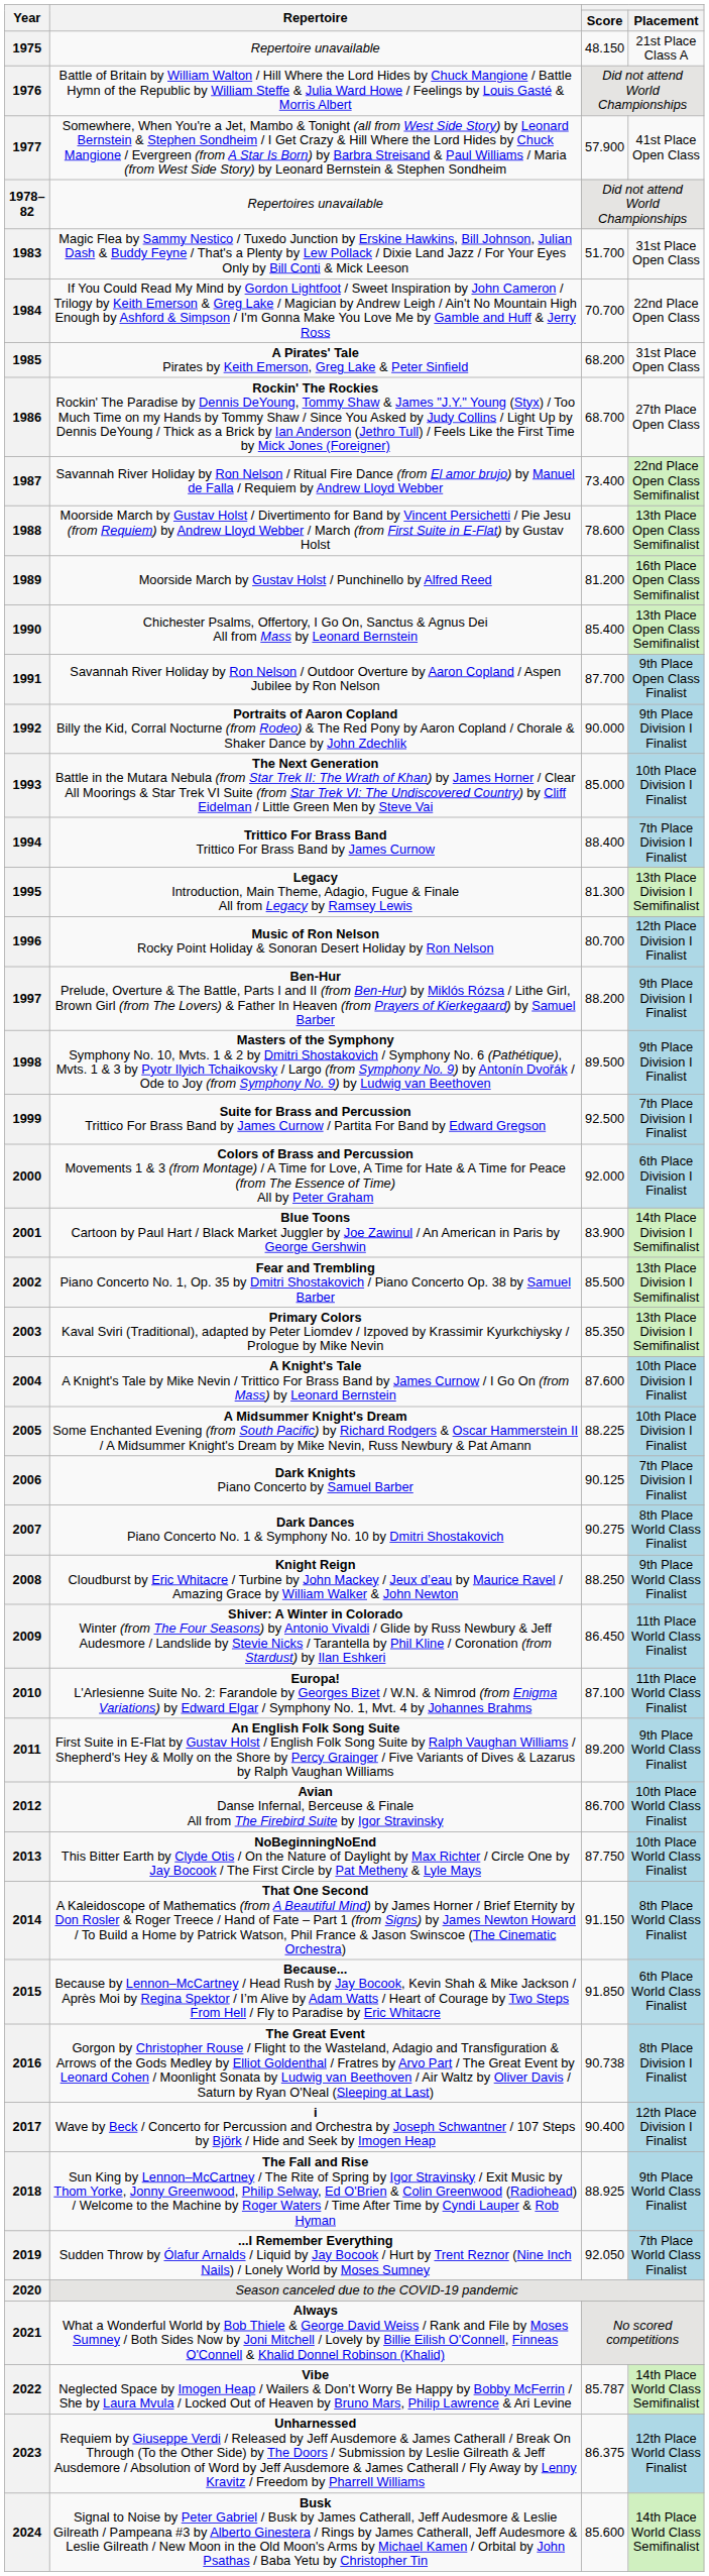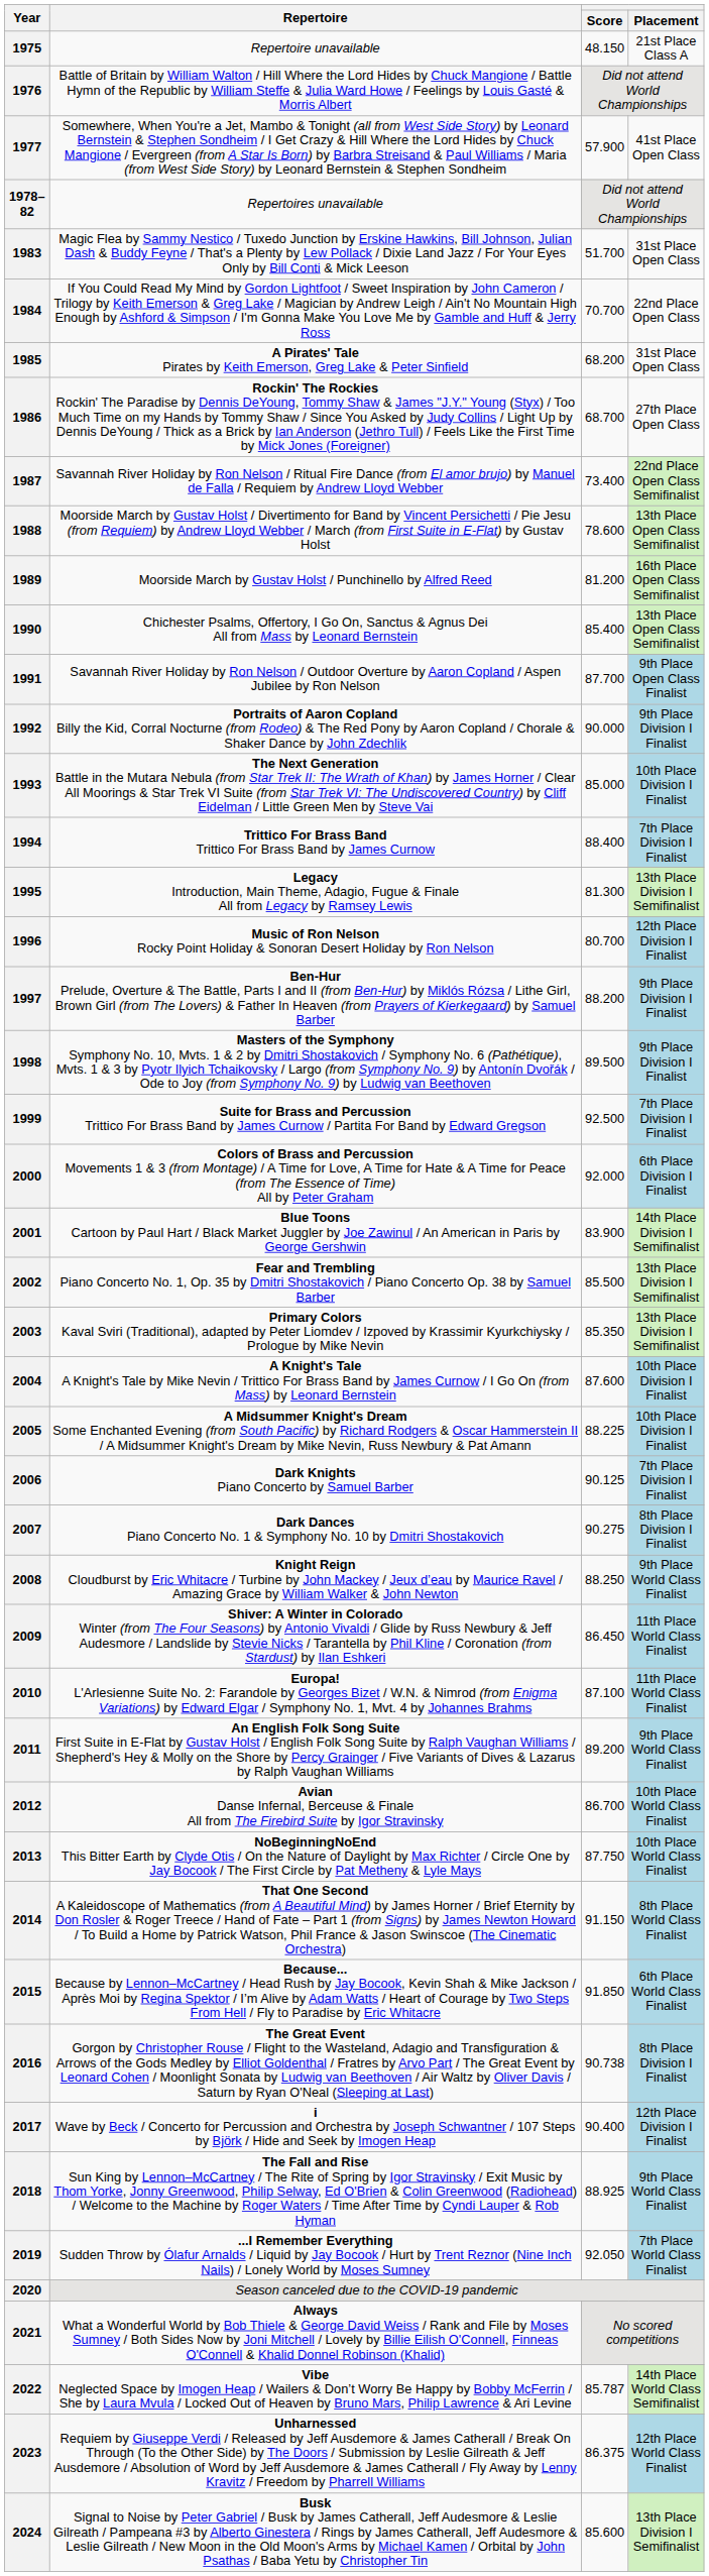2007 | Placement: 8th Place World Class Finalist -> 8th Place Division I Finalist
2024 | Placement: 14th Place World Class Semifinalist -> 13th Place Division I Semifinalist
